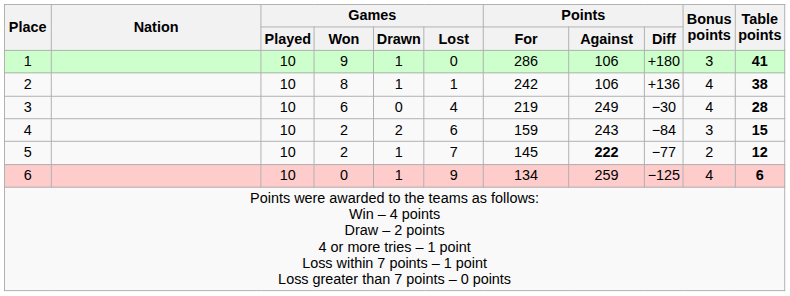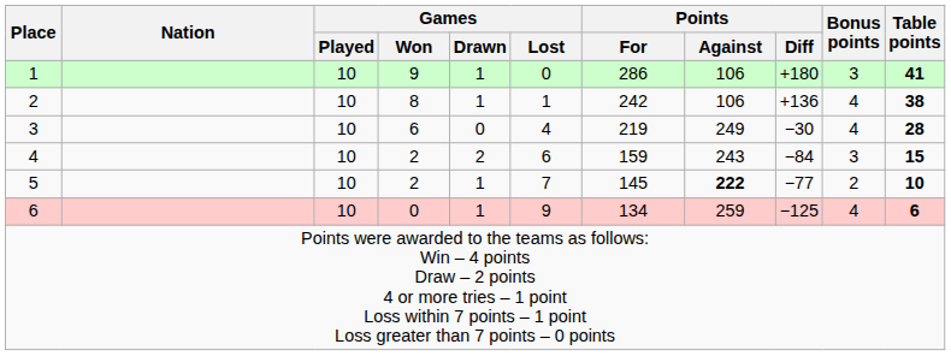5 | Table points: 12 -> 10
